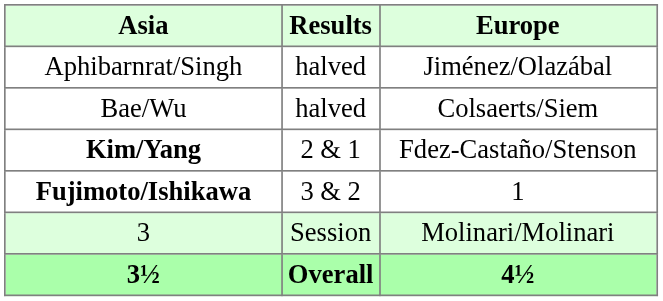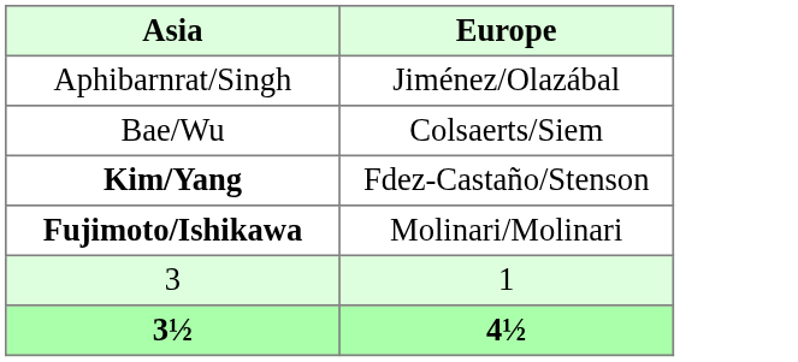- column: Results | halved | halved | 2 & 1 | 3 & 2 | Session | Overall
Fujimoto/Ishikawa | Europe: 1 -> Molinari/Molinari
3 | Europe: Molinari/Molinari -> 1
